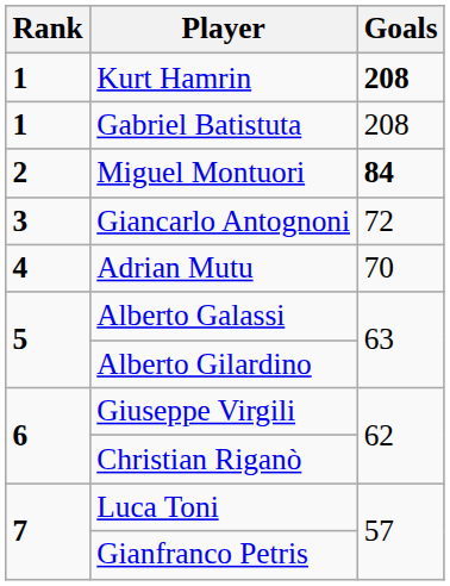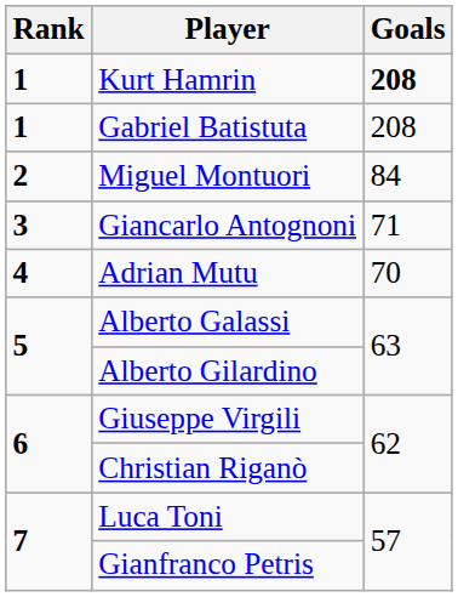Miguel Montuori | Goals: bold -> normal
Giancarlo Antognoni | Goals: 72 -> 71
